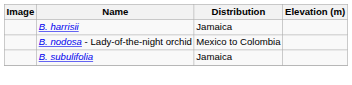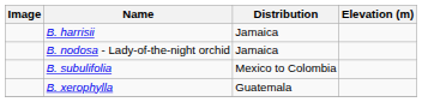B. nodosa - Lady-of-the-night orchid | Distribution: Mexico to Colombia -> Jamaica
B. subulifolia | Distribution: Jamaica -> Mexico to Colombia
+ row: B. xerophylla | Guatemala
